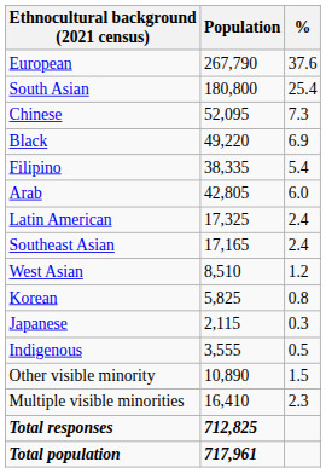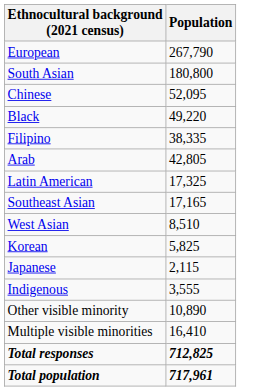- column: % | 37.6 | 25.4 | 7.3 | 6.9 | 5.4 | 6.0 | 2.4 | 2.4 | 1.2 | 0.8 | 0.3 | 0.5 | 1.5 | 2.3
